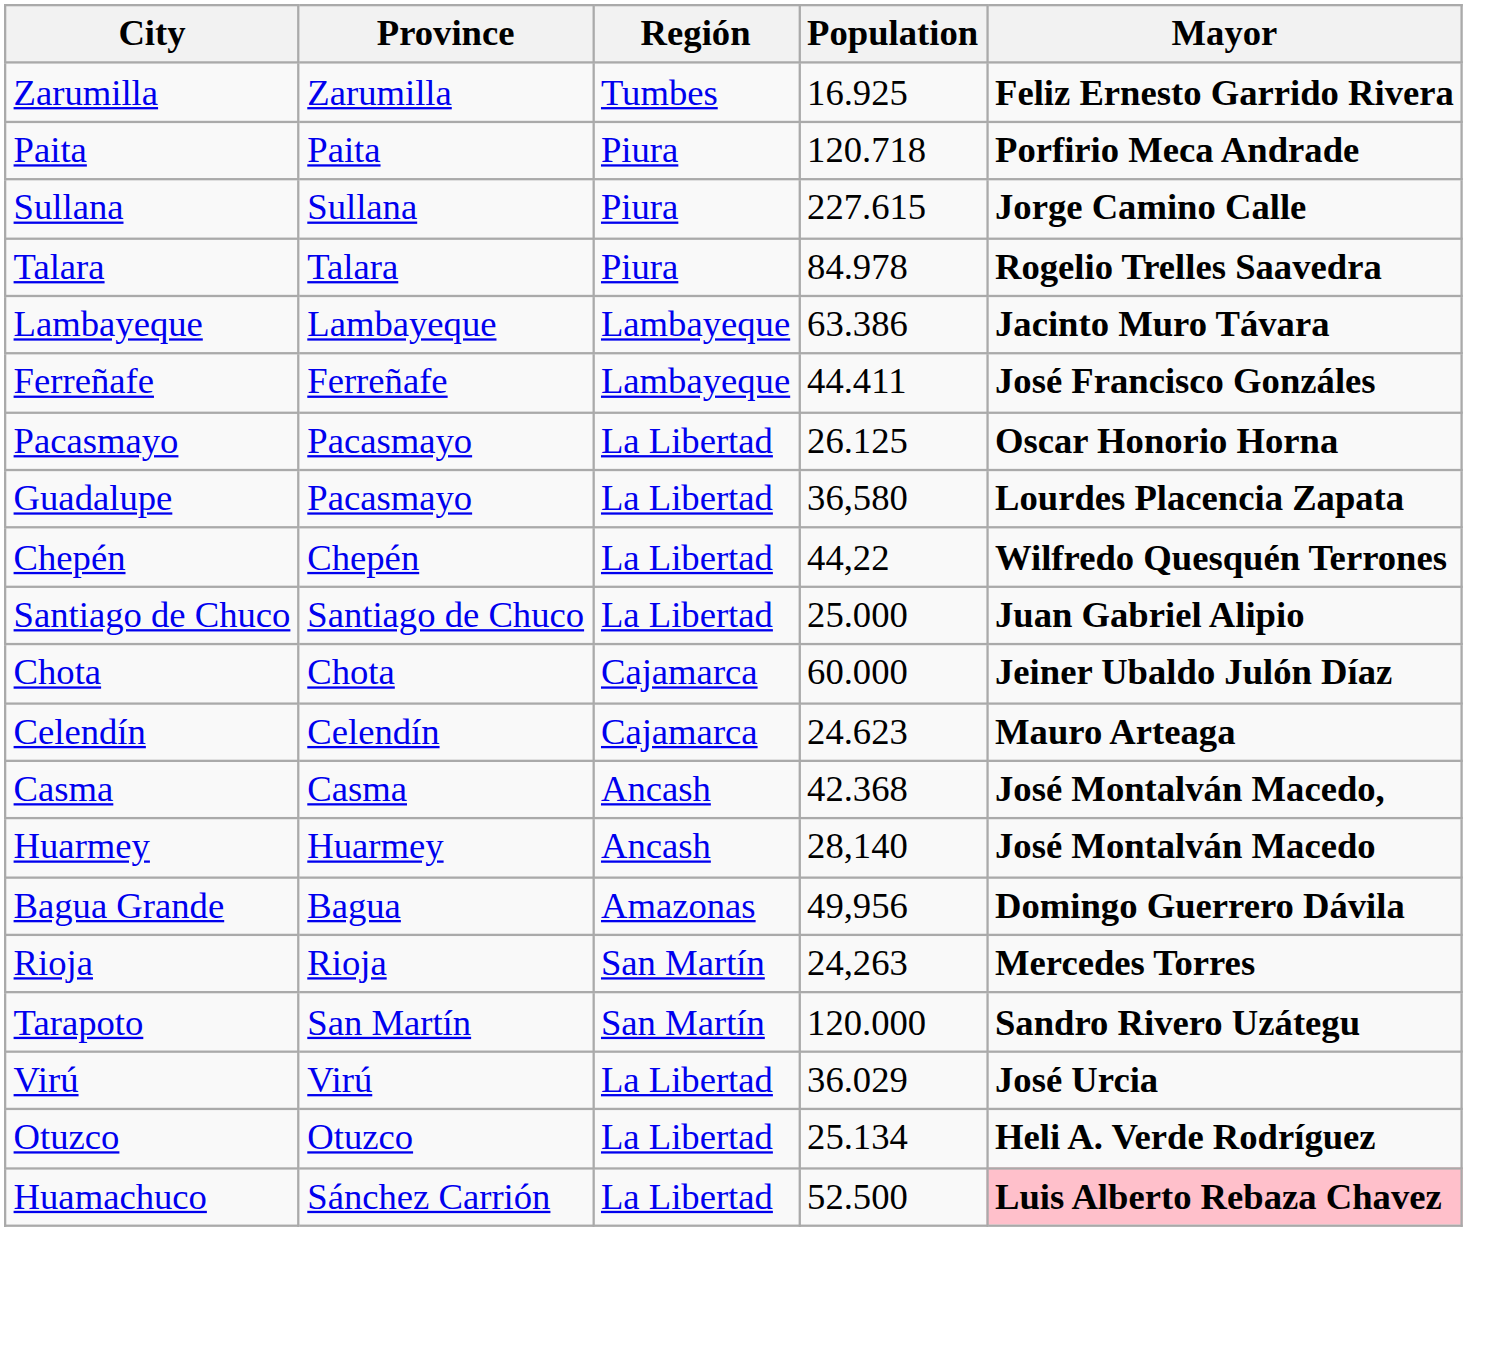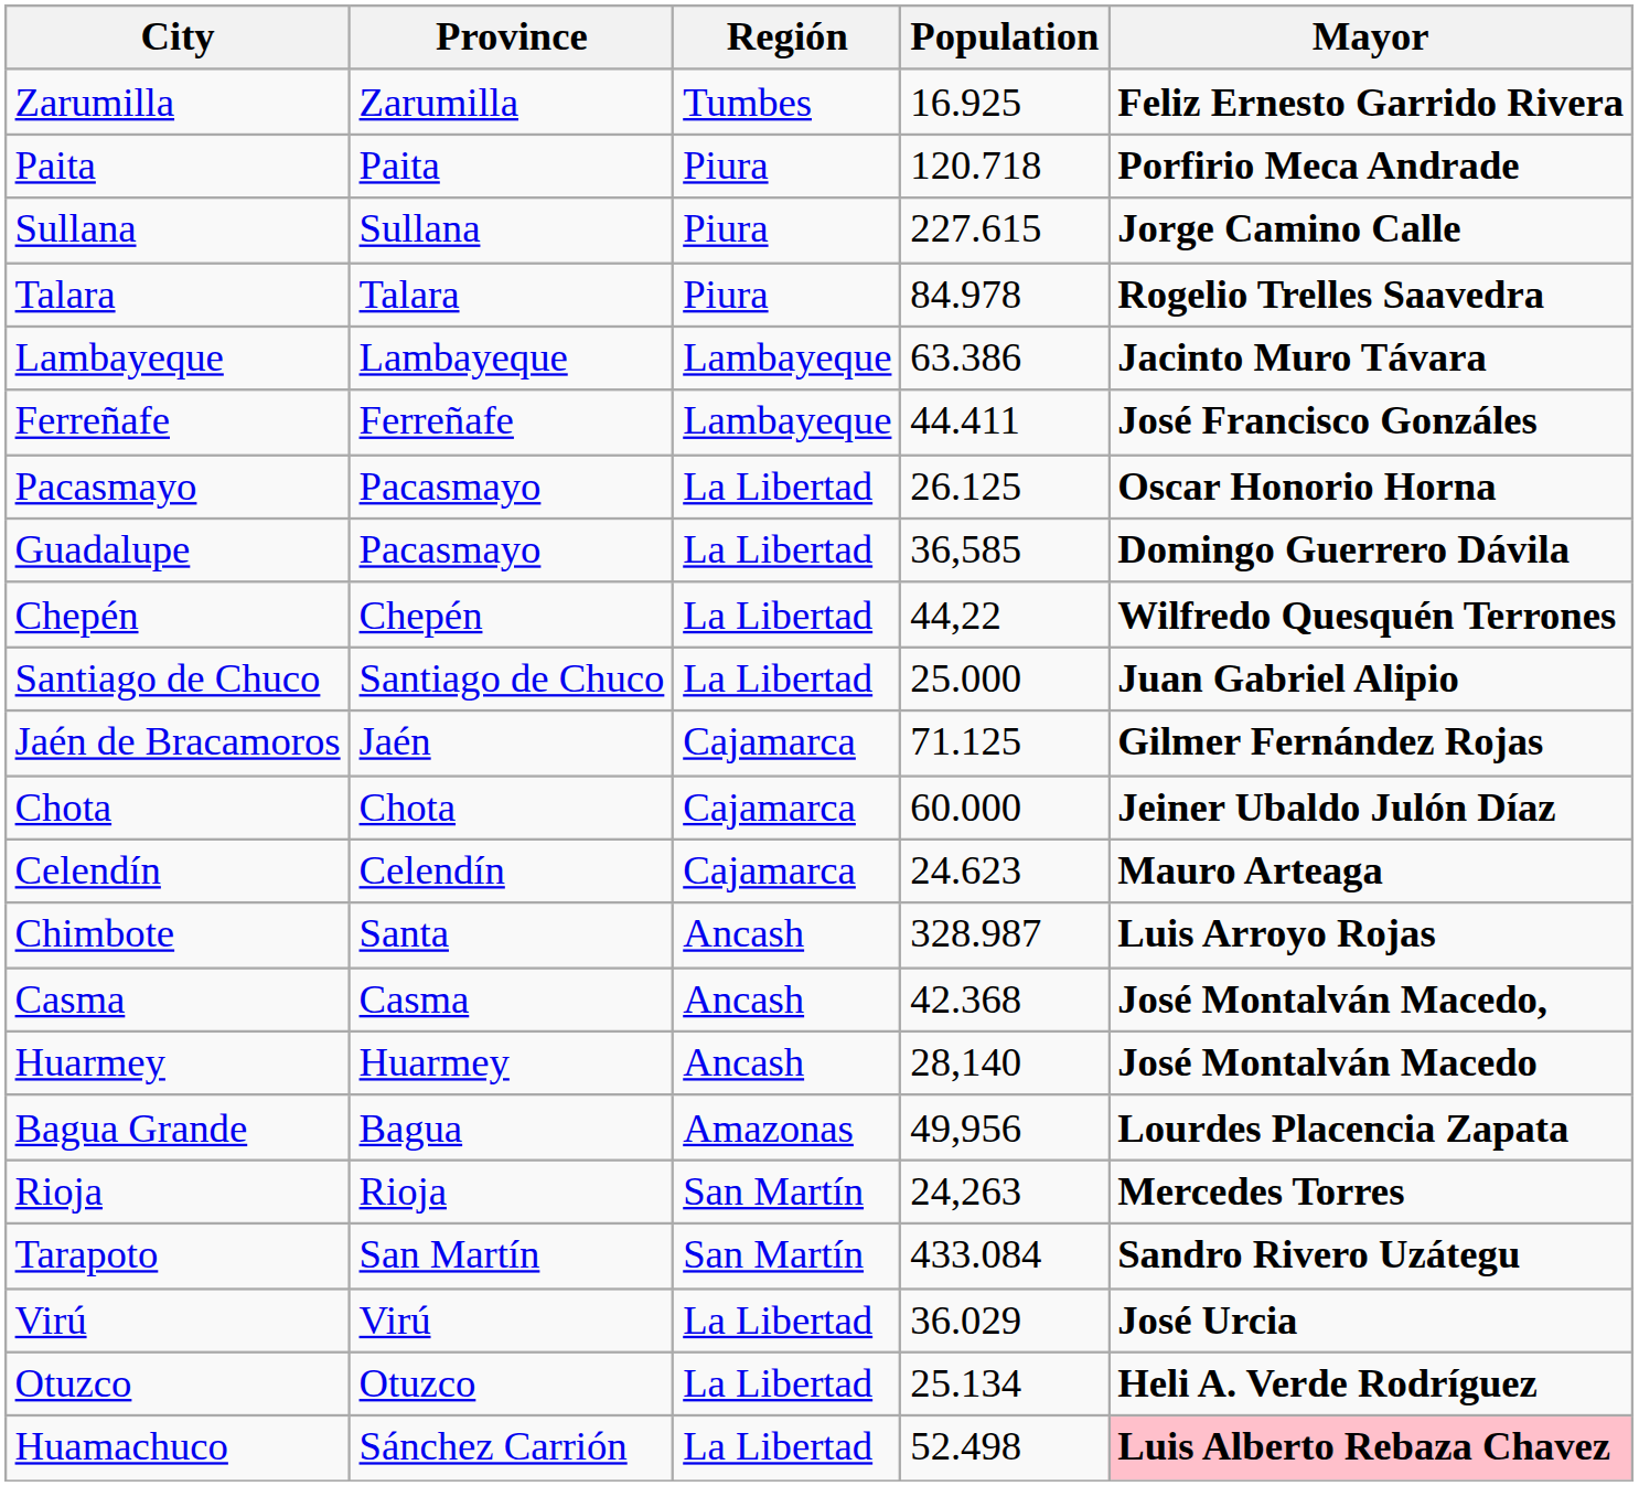Guadalupe | Population: 36,580 -> 36,585
Guadalupe | Mayor: Lourdes Placencia Zapata -> Domingo Guerrero Dávila
+ row: Jaén de Bracamoros | Jaén | Cajamarca | 71.125 | Gilmer Fernández Rojas
+ row: Chimbote | Santa | Ancash | 328.987 | Luis Arroyo Rojas
Bagua Grande | Mayor: Domingo Guerrero Dávila -> Lourdes Placencia Zapata
Tarapoto | Population: 120.000 -> 433.084
Huamachuco | Population: 52.500 -> 52.498
